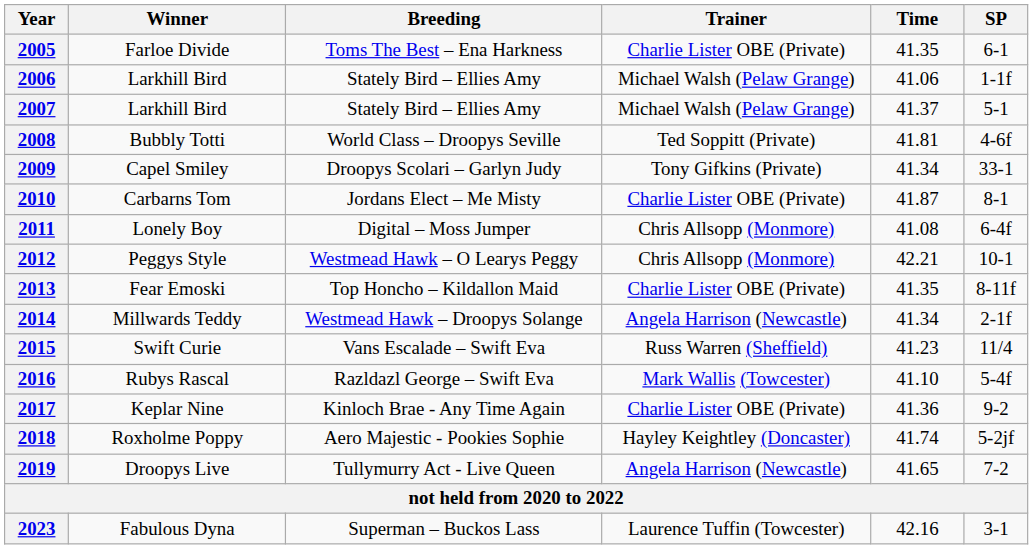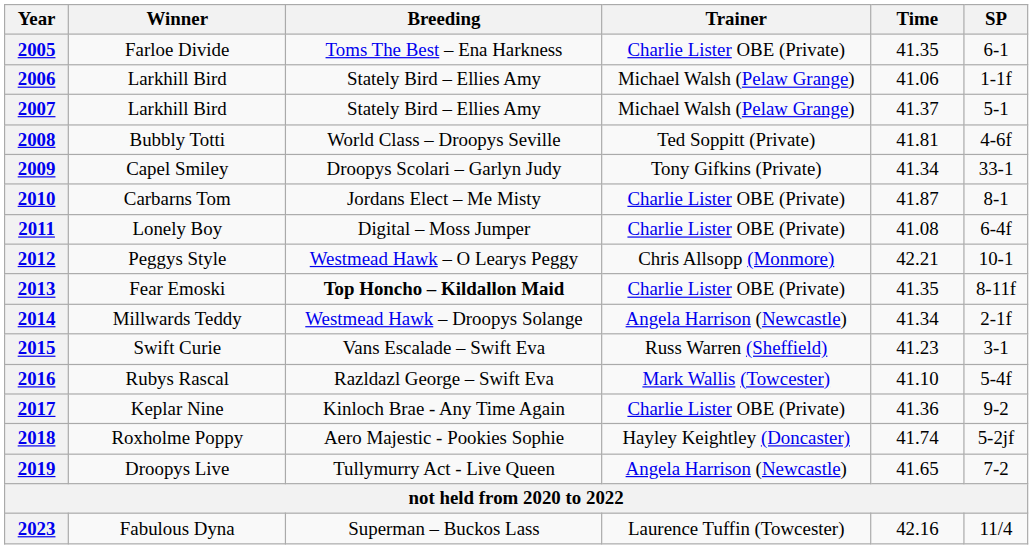2011 | Trainer: Chris Allsopp (Monmore) -> Charlie Lister OBE (Private)
2013 | Breeding: normal -> bold
2015 | SP: 11/4 -> 3-1
2023 | SP: 3-1 -> 11/4
